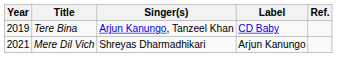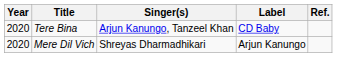Tere Bina | Year: 2019 -> 2020
Mere Dil Vich | Year: 2021 -> 2020
